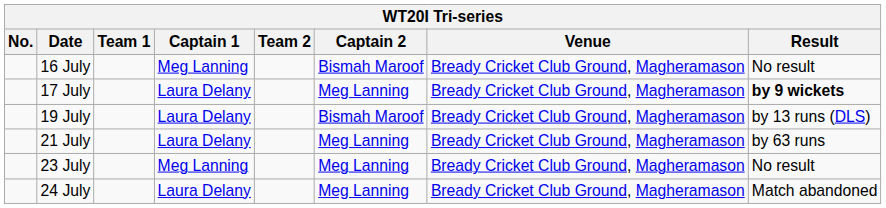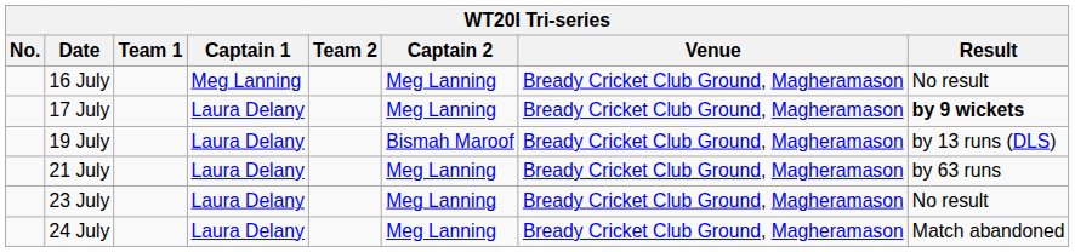16 July | Captain 2: Bismah Maroof -> Meg Lanning
23 July | Captain 1: Meg Lanning -> Laura Delany
